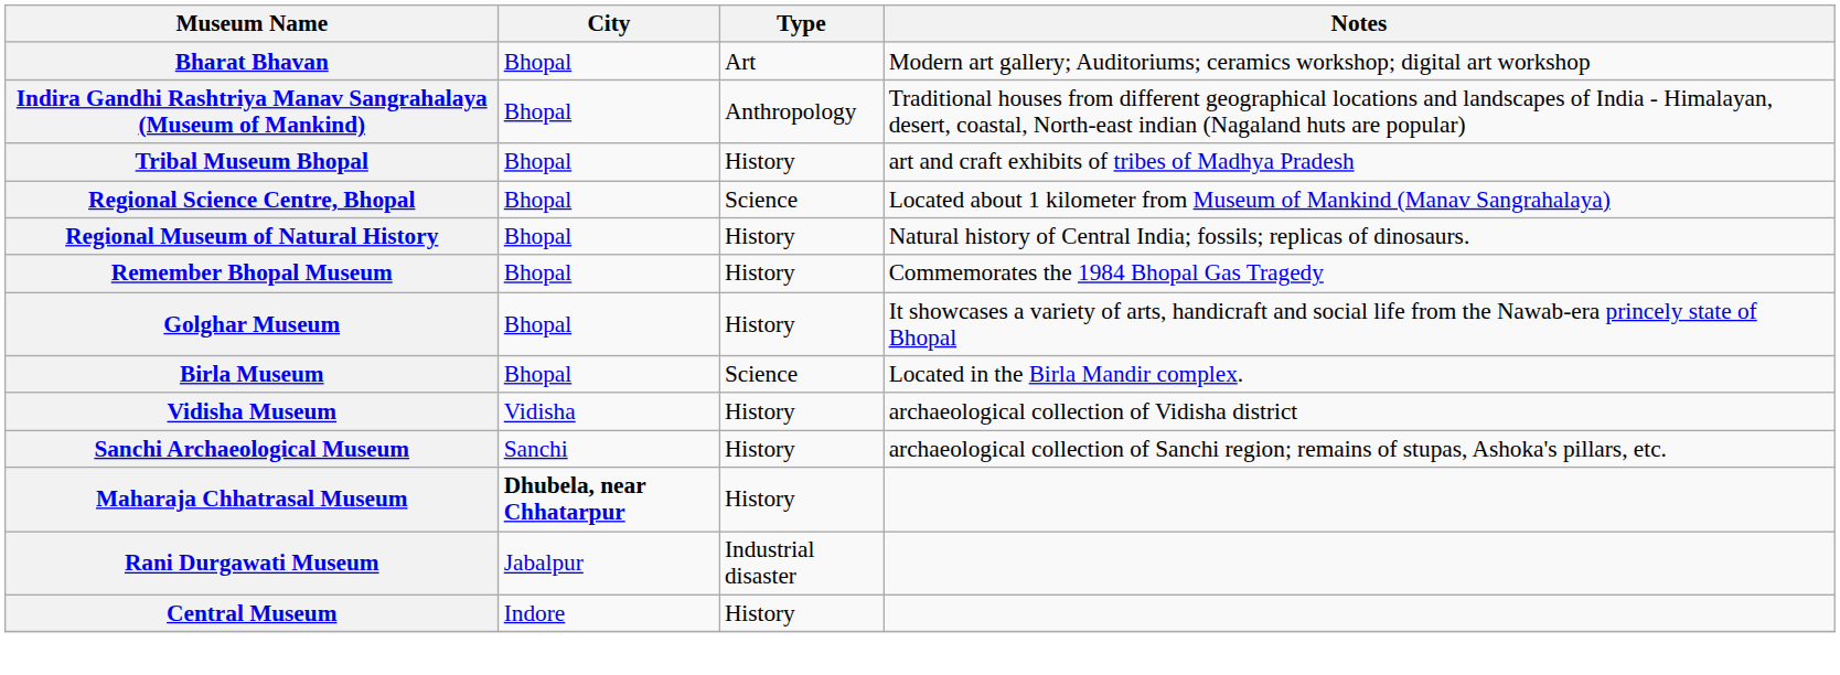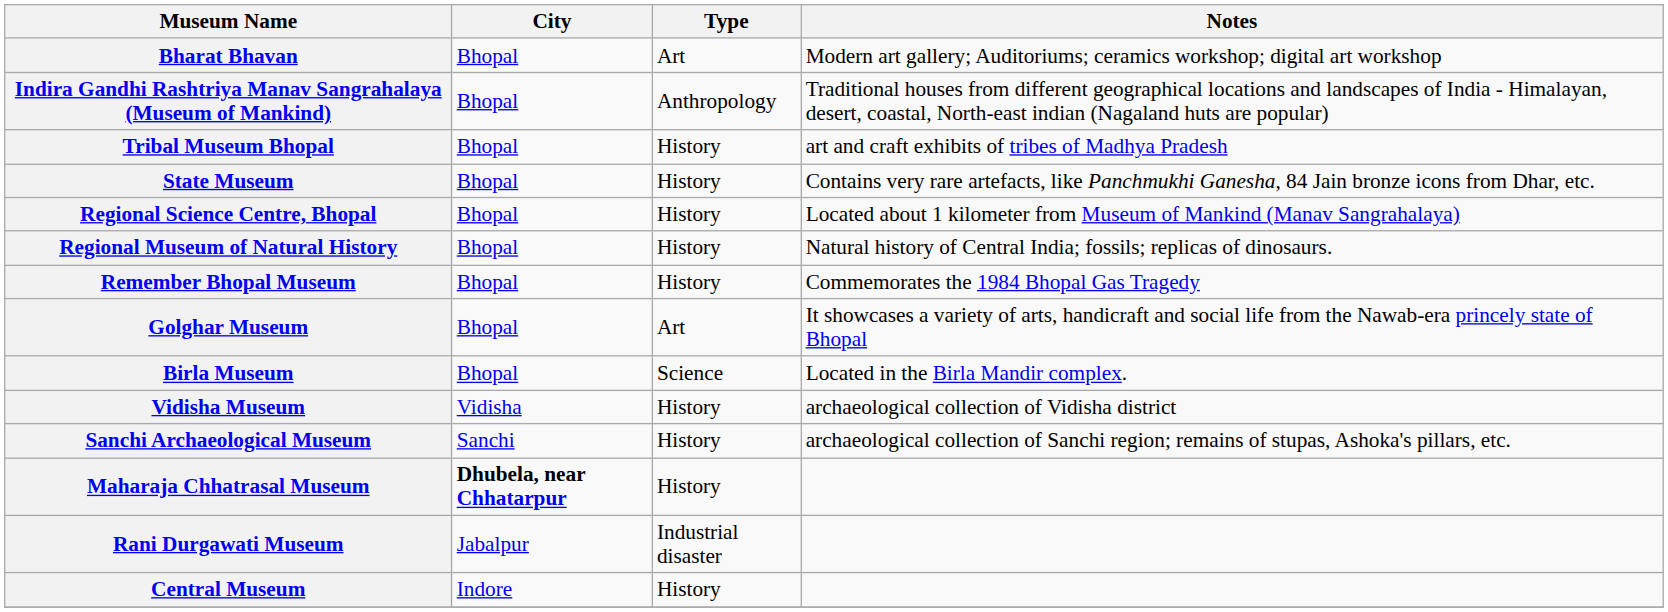+ row: State Museum | Bhopal | History | Contains very rare artefacts, like Panchmukhi Ganesha, 84 Jain bronze icons from Dhar, etc.
Regional Science Centre, Bhopal | Type: Science -> History
Golghar Museum | Type: History -> Art
